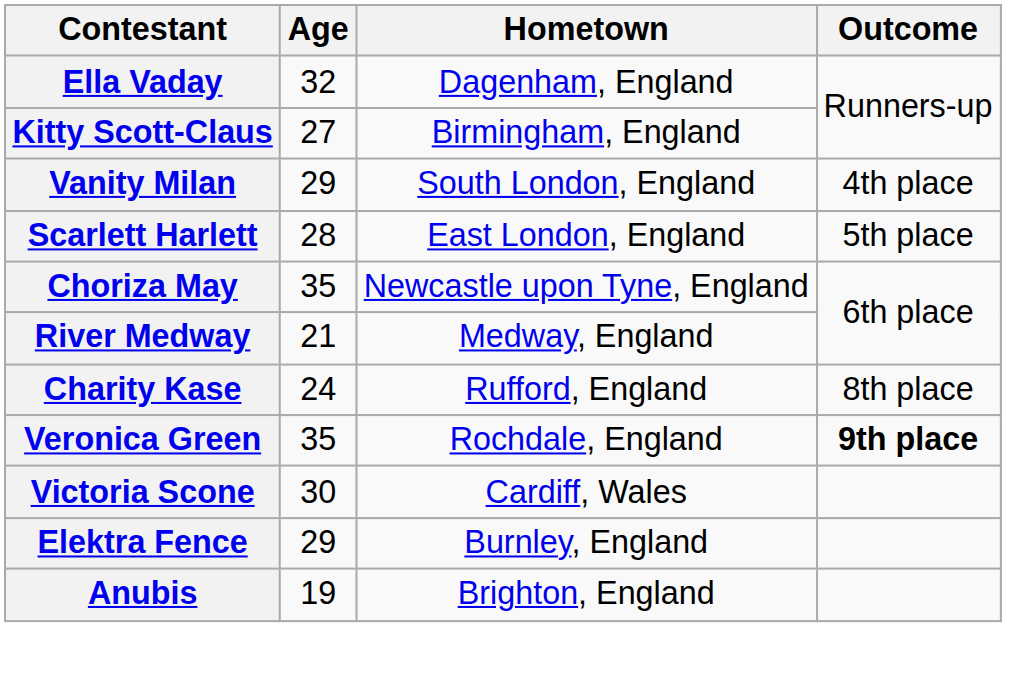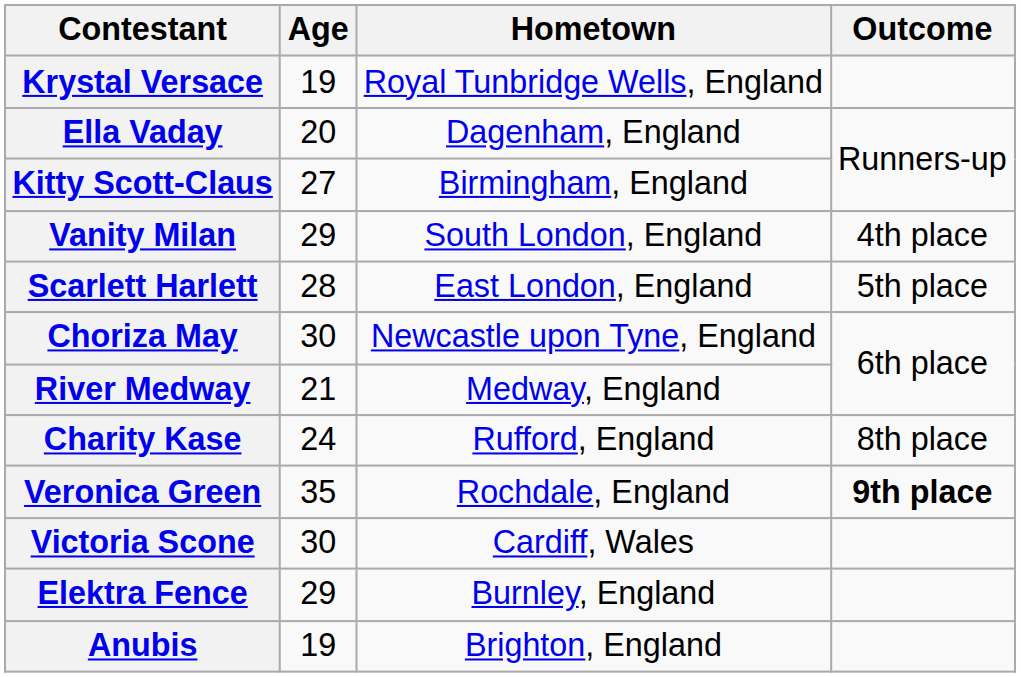+ row: Krystal Versace | 19 | Royal Tunbridge Wells, England
Ella Vaday | Age: 32 -> 20
Choriza May | Age: 35 -> 30
